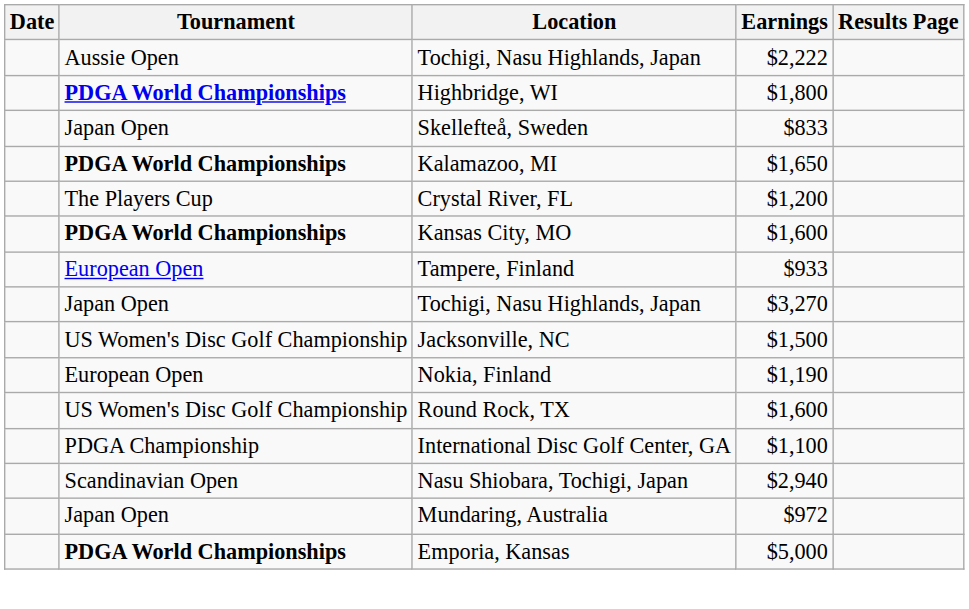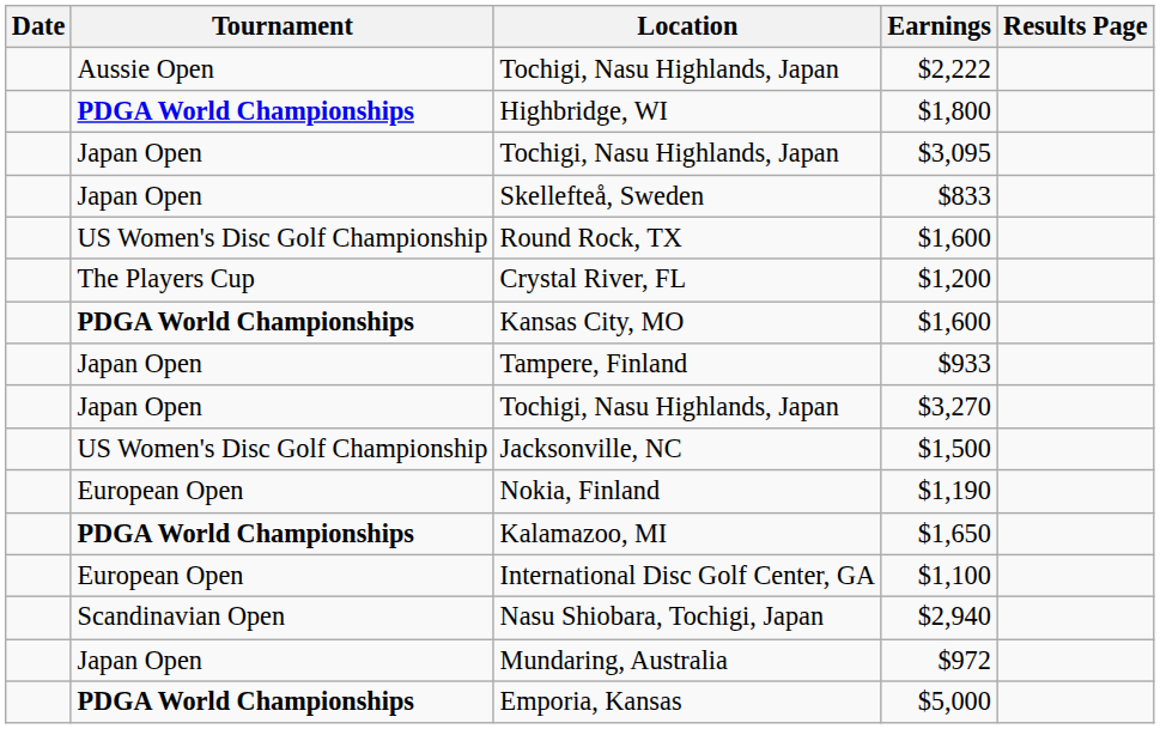+ row: Japan Open | Tochigi, Nasu Highlands, Japan | $3,095
rows swapped: $1,650 <-> Round Rock, TX / $1,600
$933 | Tournament: European Open -> Japan Open
$1,100 | Tournament: PDGA Championship -> European Open
